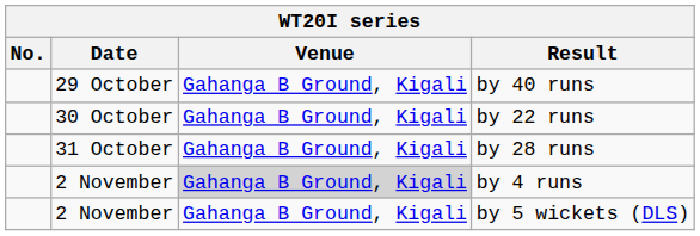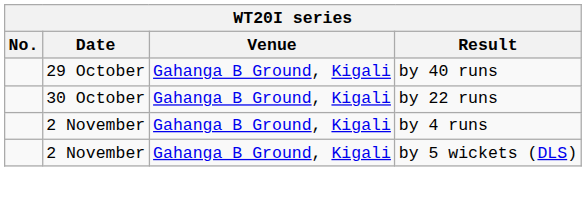- row: 31 October | Gahanga B Ground, Kigali | by 28 runs
by 4 runs | Venue: lightgrey background -> no background
